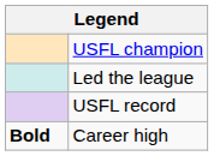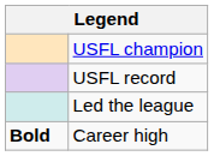rows swapped: USFL record <-> Led the league
